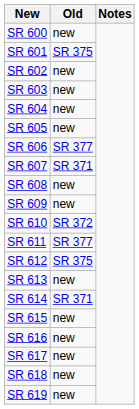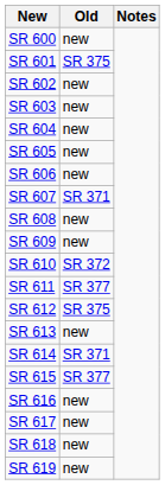SR 606 | Old: SR 377 -> new
SR 615 | Old: new -> SR 377
